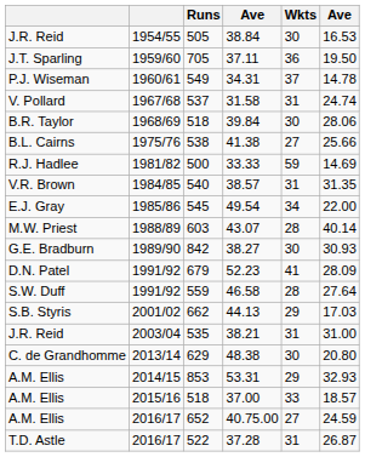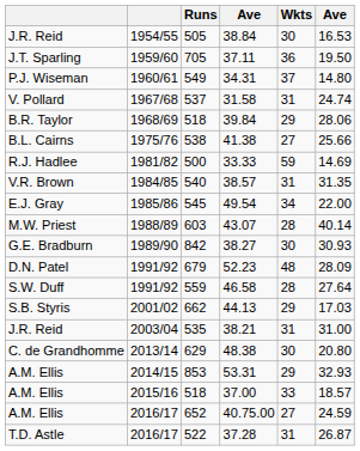34.31 | column 6: 14.78 -> 14.80
39.84 | Wkts: 30 -> 29
52.23 | Wkts: 41 -> 48
